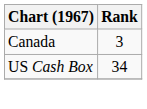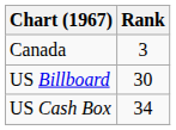+ row: US Billboard | 30
